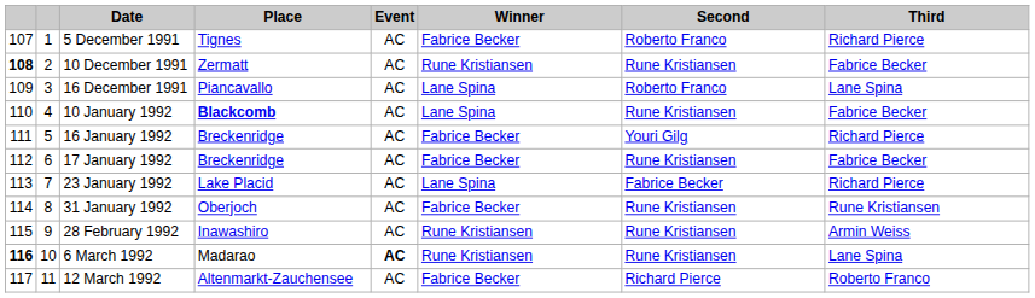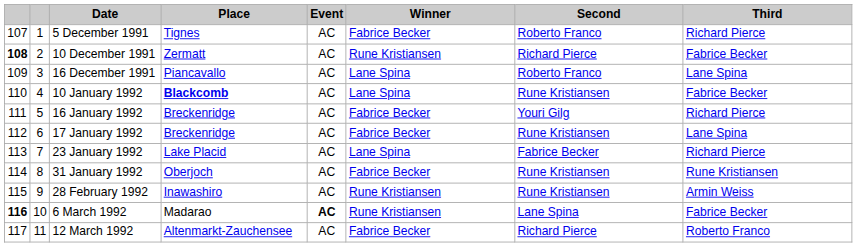10 December 1991 | Second: Rune Kristiansen -> Richard Pierce
17 January 1992 | Third: Fabrice Becker -> Lane Spina
6 March 1992 | Second: Rune Kristiansen -> Lane Spina
6 March 1992 | Third: Lane Spina -> Fabrice Becker
